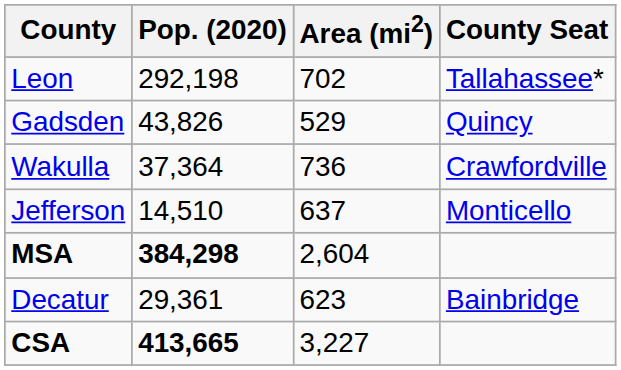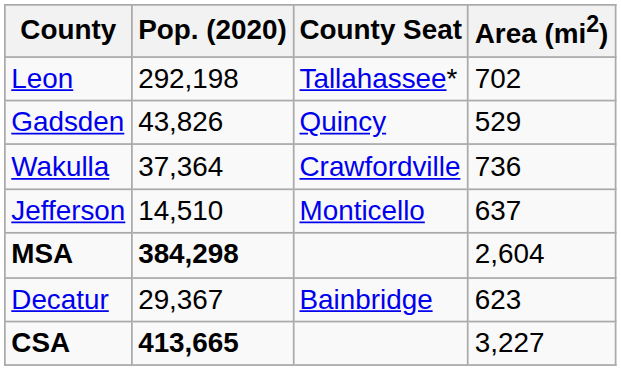columns swapped: Area (mi2) <-> County Seat
Decatur | Pop. (2020): 29,361 -> 29,367
